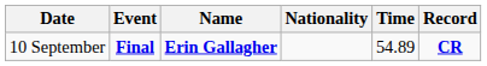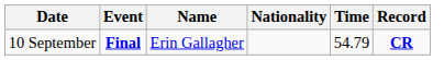10 September | Name: bold -> normal
10 September | Time: 54.89 -> 54.79
